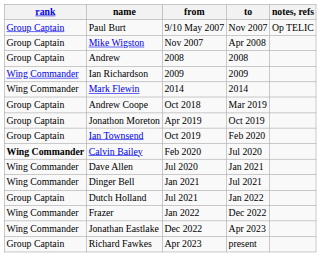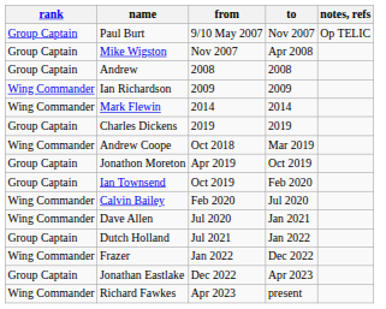+ row: Group Captain | Charles Dickens | 2019 | 2019
Andrew Coope | rank: Group Captain -> Wing Commander
Calvin Bailey | rank: bold -> normal
- row: Wing Commander | Dinger Bell | Jan 2021 | Jul 2021
Jonathan Eastlake | rank: Wing Commander -> Group Captain
Richard Fawkes | rank: Group Captain -> Wing Commander
